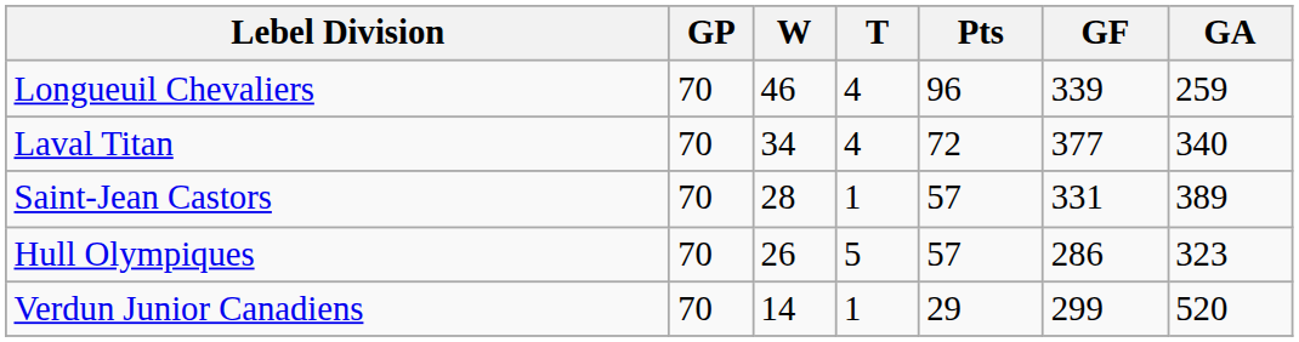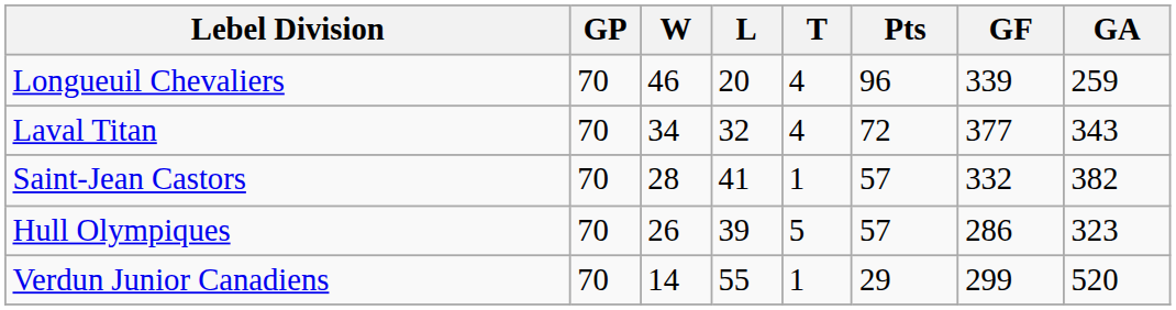+ column: L | 20 | 32 | 41 | 39 | 55
Laval Titan | GA: 340 -> 343
Saint-Jean Castors | GF: 331 -> 332
Saint-Jean Castors | GA: 389 -> 382
